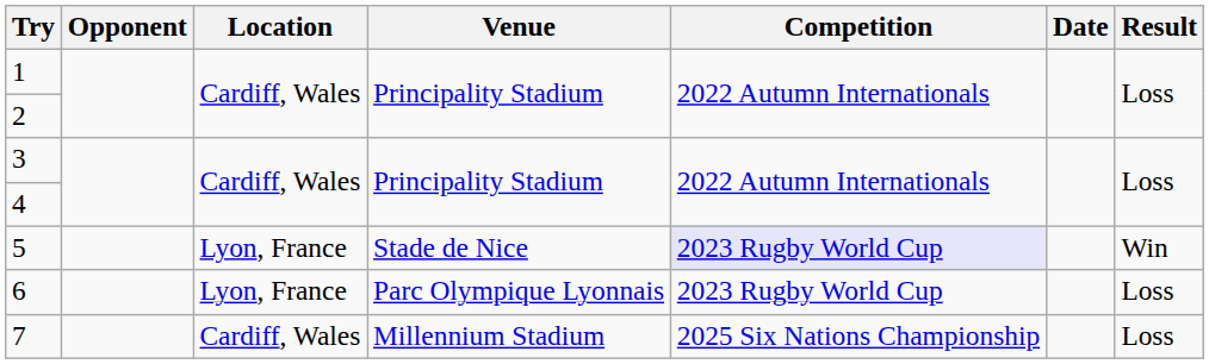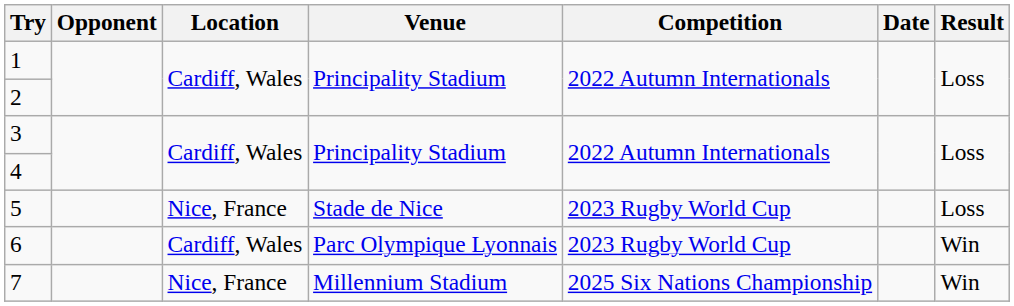5 | Location: Lyon, France -> Nice, France
5 | Competition: lavender background -> no background
5 | Result: Win -> Loss
6 | Location: Lyon, France -> Cardiff, Wales
6 | Result: Loss -> Win
7 | Location: Cardiff, Wales -> Nice, France
7 | Result: Loss -> Win
